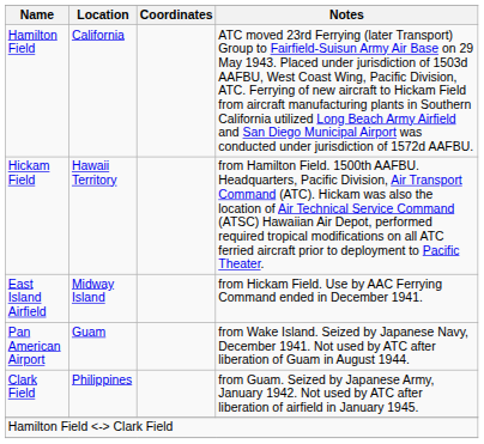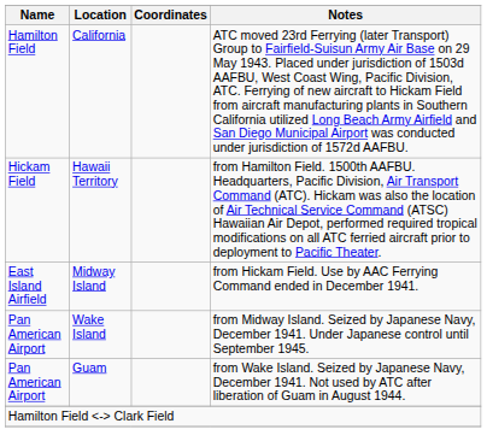+ row: Pan American Airport | Wake Island | from Midway Island. Seized by Japanese Navy, December 1941. Under Japanese control until September 1945.
- row: Clark Field | Philippines | from Guam. Seized by Japanese Army, January 1942. Not used by ATC after liberation of airfield in January 1945.
